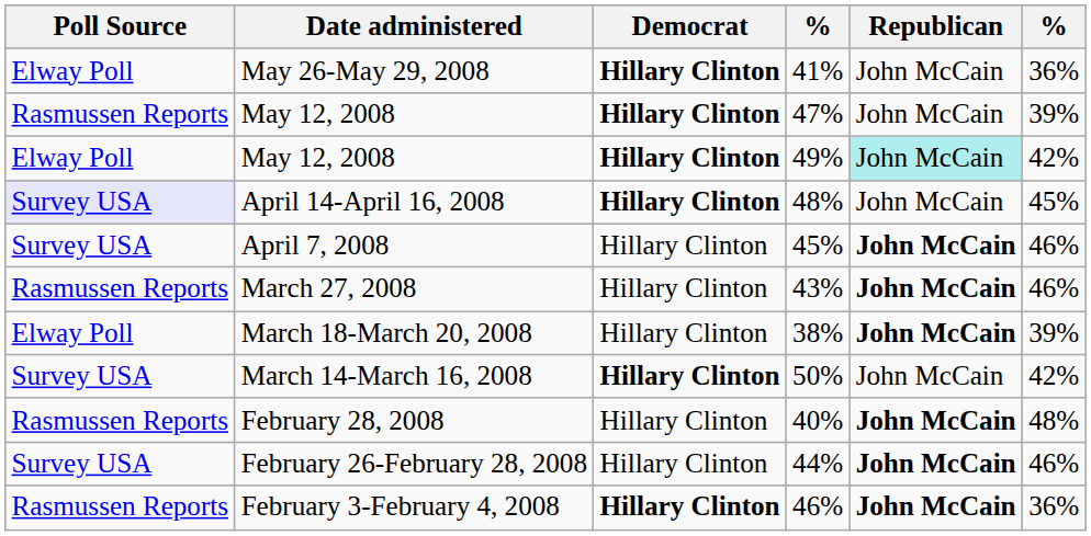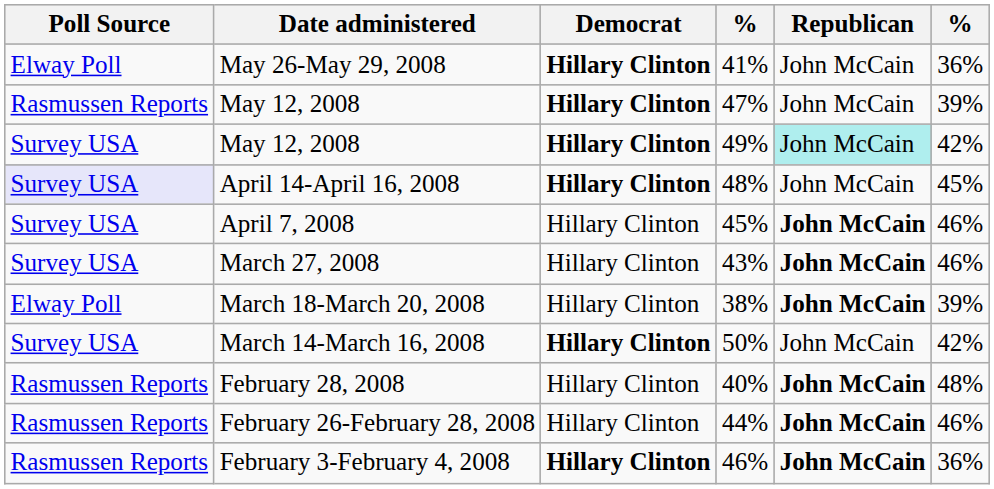May 12, 2008 / 49% | Poll Source: Elway Poll -> Survey USA
March 27, 2008 | Poll Source: Rasmussen Reports -> Survey USA
February 26-February 28, 2008 | Poll Source: Survey USA -> Rasmussen Reports
